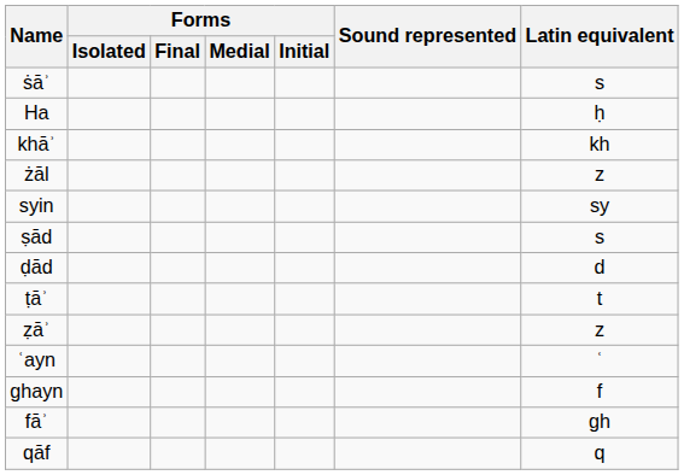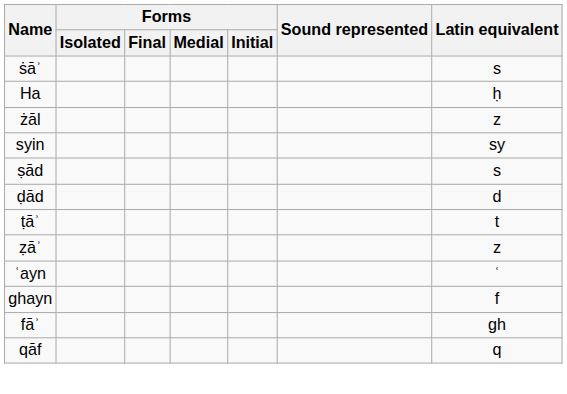- row: khāʾ | kh
